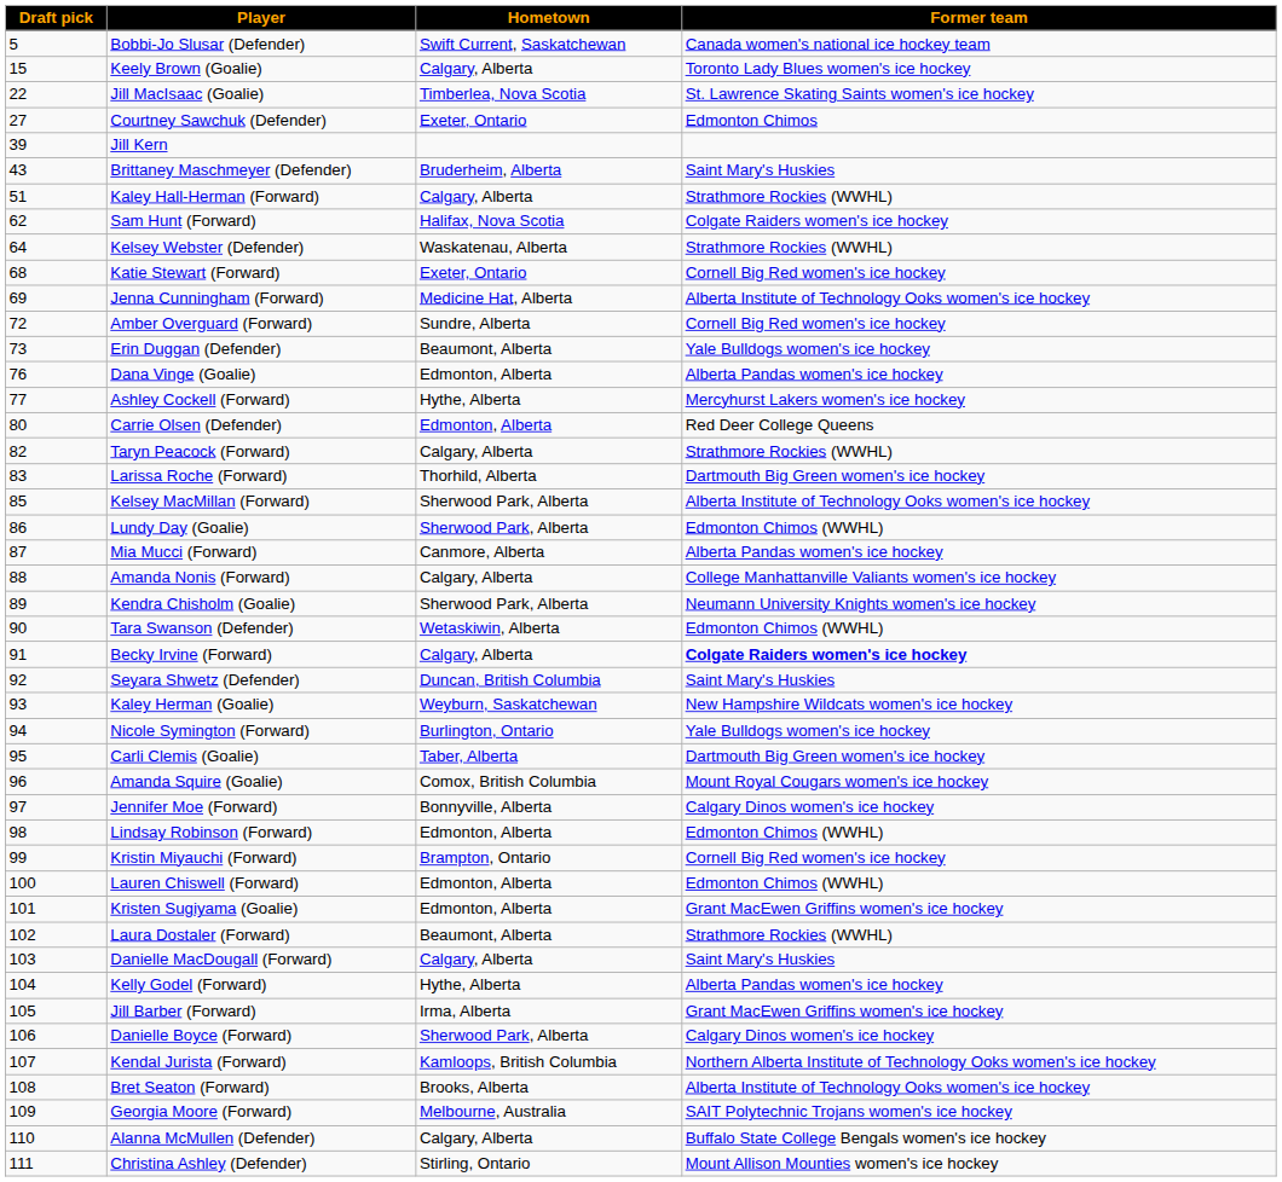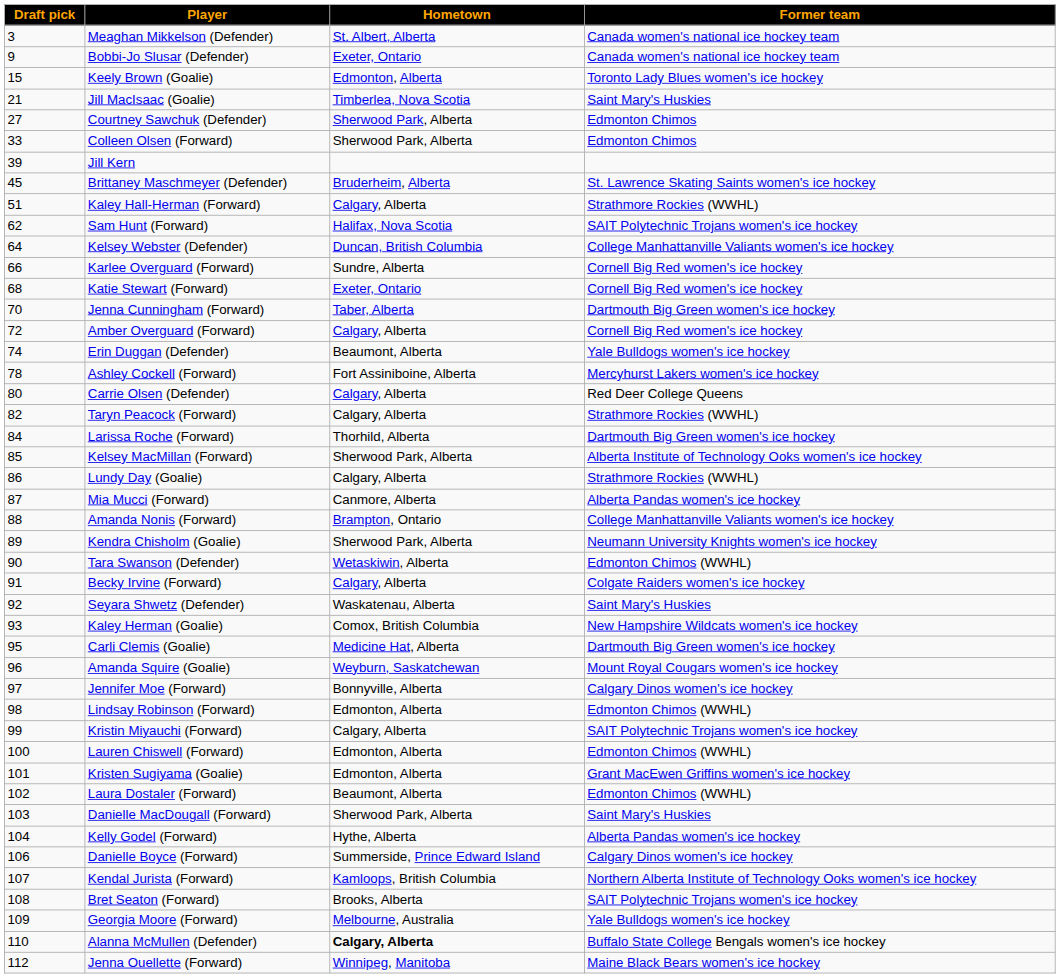+ row: 3 | Meaghan Mikkelson (Defender) | St. Albert, Alberta | Canada women's national ice hockey team
Bobbi-Jo Slusar (Defender) | Draft pick: 5 -> 9
Bobbi-Jo Slusar (Defender) | Hometown: Swift Current, Saskatchewan -> Exeter, Ontario
Keely Brown (Goalie) | Hometown: Calgary, Alberta -> Edmonton, Alberta
Jill MacIsaac (Goalie) | Draft pick: 22 -> 21
Jill MacIsaac (Goalie) | Former team: St. Lawrence Skating Saints women's ice hockey -> Saint Mary's Huskies
Courtney Sawchuk (Defender) | Hometown: Exeter, Ontario -> Sherwood Park, Alberta
+ row: 33 | Colleen Olsen (Forward) | Sherwood Park, Alberta | Edmonton Chimos
Brittaney Maschmeyer (Defender) | Draft pick: 43 -> 45
Brittaney Maschmeyer (Defender) | Former team: Saint Mary's Huskies -> St. Lawrence Skating Saints women's ice hockey
Sam Hunt (Forward) | Former team: Colgate Raiders women's ice hockey -> SAIT Polytechnic Trojans women's ice hockey
Kelsey Webster (Defender) | Hometown: Waskatenau, Alberta -> Duncan, British Columbia
Kelsey Webster (Defender) | Former team: Strathmore Rockies (WWHL) -> College Manhattanville Valiants women's ice hockey
+ row: 66 | Karlee Overguard (Forward) | Sundre, Alberta | Cornell Big Red women's ice hockey
Jenna Cunningham (Forward) | Draft pick: 69 -> 70
Jenna Cunningham (Forward) | Hometown: Medicine Hat, Alberta -> Taber, Alberta
Jenna Cunningham (Forward) | Former team: Alberta Institute of Technology Ooks women's ice hockey -> Dartmouth Big Green women's ice hockey
Amber Overguard (Forward) | Hometown: Sundre, Alberta -> Calgary, Alberta
Erin Duggan (Defender) | Draft pick: 73 -> 74
- row: 76 | Dana Vinge (Goalie) | Edmonton, Alberta | Alberta Pandas women's ice hockey
Ashley Cockell (Forward) | Draft pick: 77 -> 78
Ashley Cockell (Forward) | Hometown: Hythe, Alberta -> Fort Assiniboine, Alberta
Carrie Olsen (Defender) | Hometown: Edmonton, Alberta -> Calgary, Alberta
Larissa Roche (Forward) | Draft pick: 83 -> 84
Lundy Day (Goalie) | Hometown: Sherwood Park, Alberta -> Calgary, Alberta
Lundy Day (Goalie) | Former team: Edmonton Chimos (WWHL) -> Strathmore Rockies (WWHL)
Amanda Nonis (Forward) | Hometown: Calgary, Alberta -> Brampton, Ontario
Becky Irvine (Forward) | Former team: bold -> normal
Seyara Shwetz (Defender) | Hometown: Duncan, British Columbia -> Waskatenau, Alberta
Kaley Herman (Goalie) | Hometown: Weyburn, Saskatchewan -> Comox, British Columbia
- row: 94 | Nicole Symington (Forward) | Burlington, Ontario | Yale Bulldogs women's ice hockey
Carli Clemis (Goalie) | Hometown: Taber, Alberta -> Medicine Hat, Alberta
Amanda Squire (Goalie) | Hometown: Comox, British Columbia -> Weyburn, Saskatchewan
Kristin Miyauchi (Forward) | Hometown: Brampton, Ontario -> Calgary, Alberta
Kristin Miyauchi (Forward) | Former team: Cornell Big Red women's ice hockey -> SAIT Polytechnic Trojans women's ice hockey
Laura Dostaler (Forward) | Former team: Strathmore Rockies (WWHL) -> Edmonton Chimos (WWHL)
Danielle MacDougall (Forward) | Hometown: Calgary, Alberta -> Sherwood Park, Alberta
- row: 105 | Jill Barber (Forward) | Irma, Alberta | Grant MacEwen Griffins women's ice hockey
Danielle Boyce (Forward) | Hometown: Sherwood Park, Alberta -> Summerside, Prince Edward Island
Bret Seaton (Forward) | Former team: Alberta Institute of Technology Ooks women's ice hockey -> SAIT Polytechnic Trojans women's ice hockey
Georgia Moore (Forward) | Former team: SAIT Polytechnic Trojans women's ice hockey -> Yale Bulldogs women's ice hockey
Alanna McMullen (Defender) | Hometown: normal -> bold
- row: 111 | Christina Ashley (Defender) | Stirling, Ontario | Mount Allison Mounties women's ice hockey
+ row: 112 | Jenna Ouellette (Forward) | Winnipeg, Manitoba | Maine Black Bears women's ice hockey
